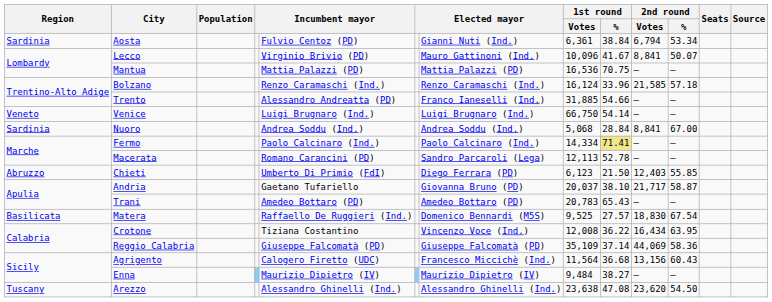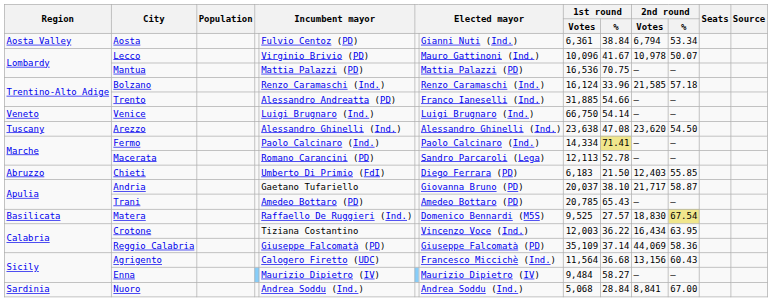Aosta | Region: Sardinia -> Aosta Valley
Lecco | 2nd round / Votes: 8,841 -> 10,978
rows swapped: Arezzo <-> Nuoro
Chieti | 1st round / Votes: 6,123 -> 6,183
Trani | 1st round / Votes: 20,783 -> 20,785
Matera | 2nd round / %: no background -> khaki background
Crotone | 1st round / Votes: 12,008 -> 12,003
Enna | 1st round / %: 38.27 -> 58.27
